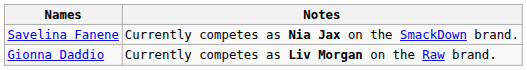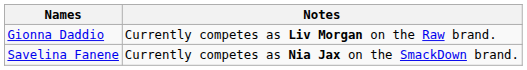rows swapped: Gionna Daddio <-> Savelina Fanene
